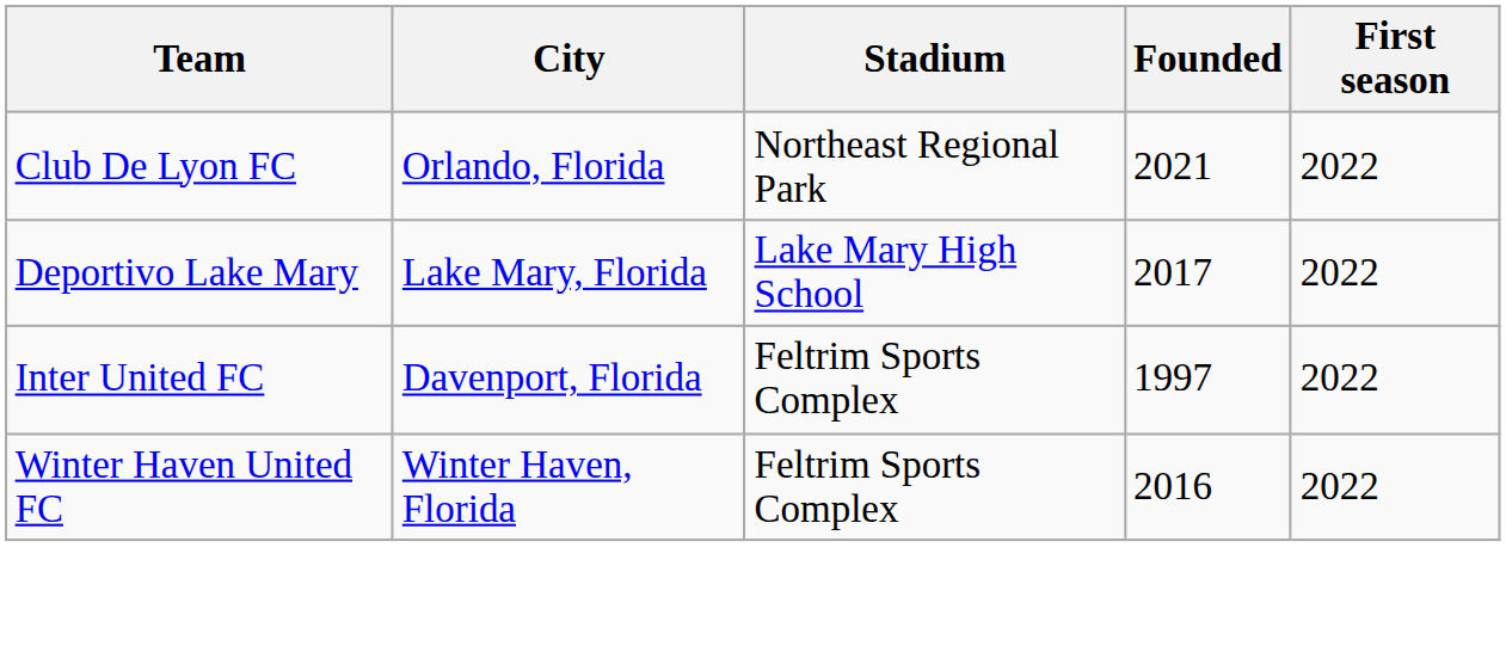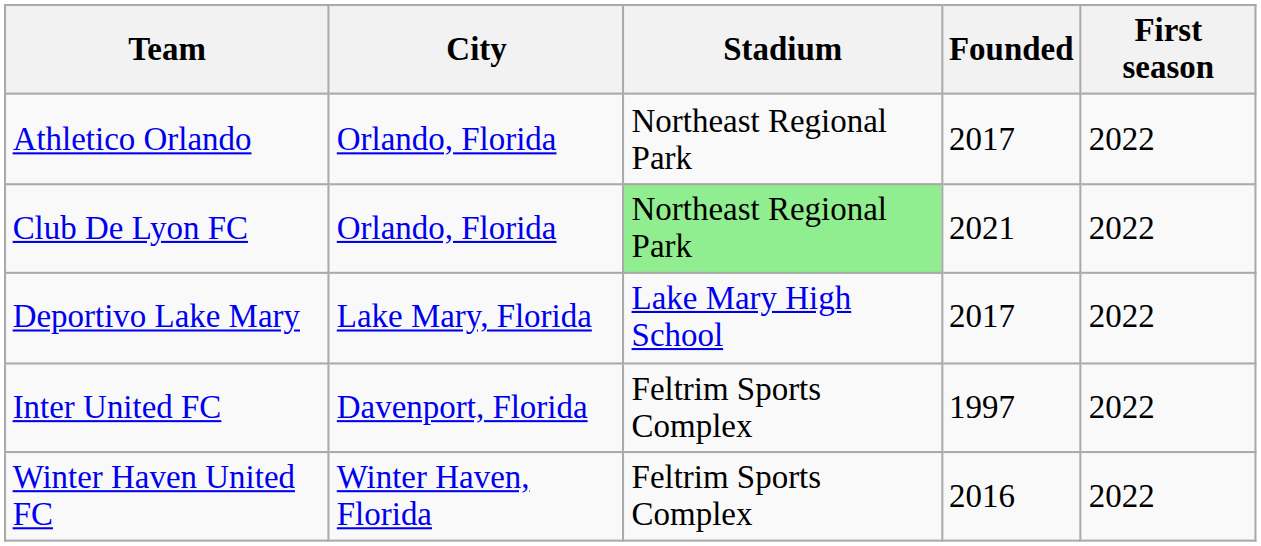+ row: Athletico Orlando | Orlando, Florida | Northeast Regional Park | 2017 | 2022
Club De Lyon FC | Stadium: no background -> lightgreen background
